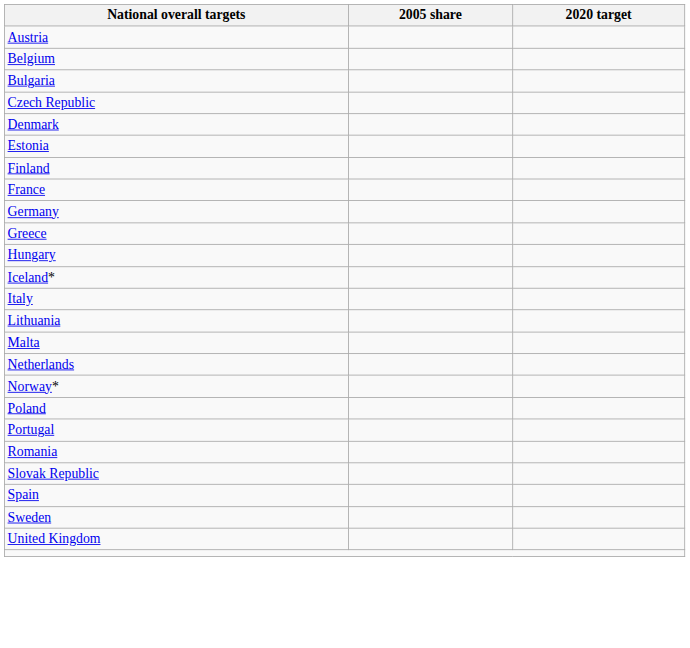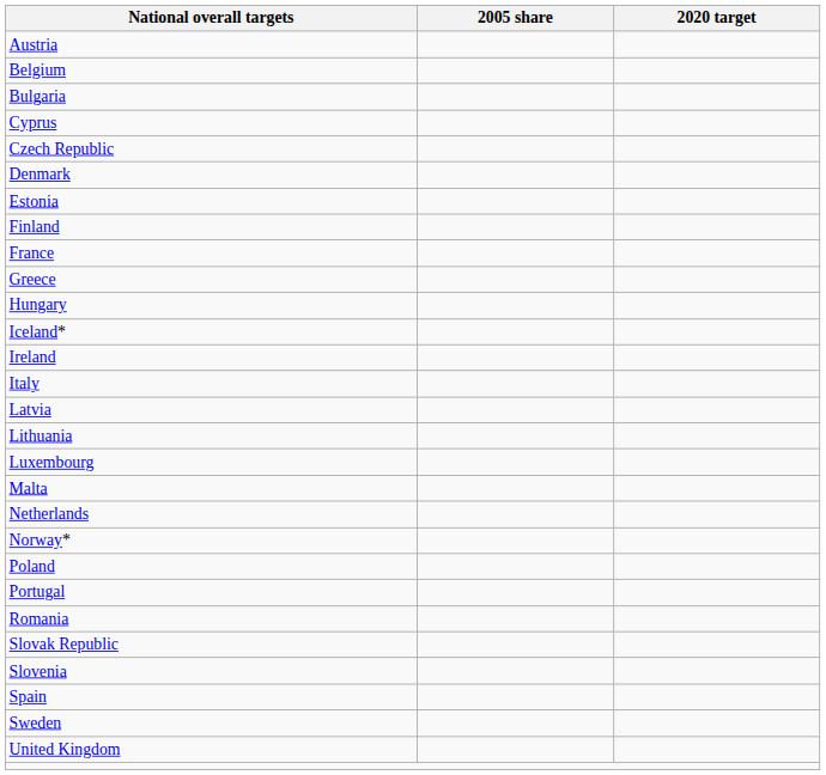+ row: Cyprus
- row: Germany
+ row: Ireland
+ row: Latvia
+ row: Luxembourg
+ row: Slovenia
